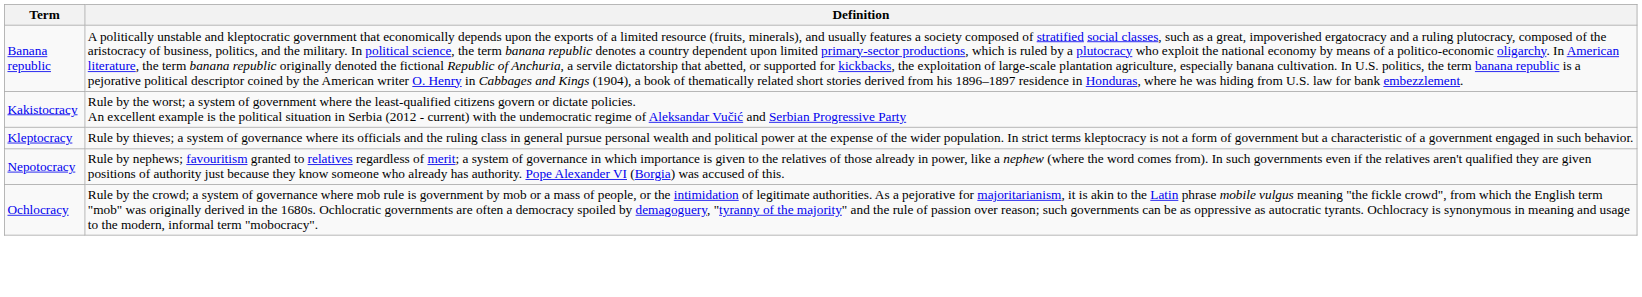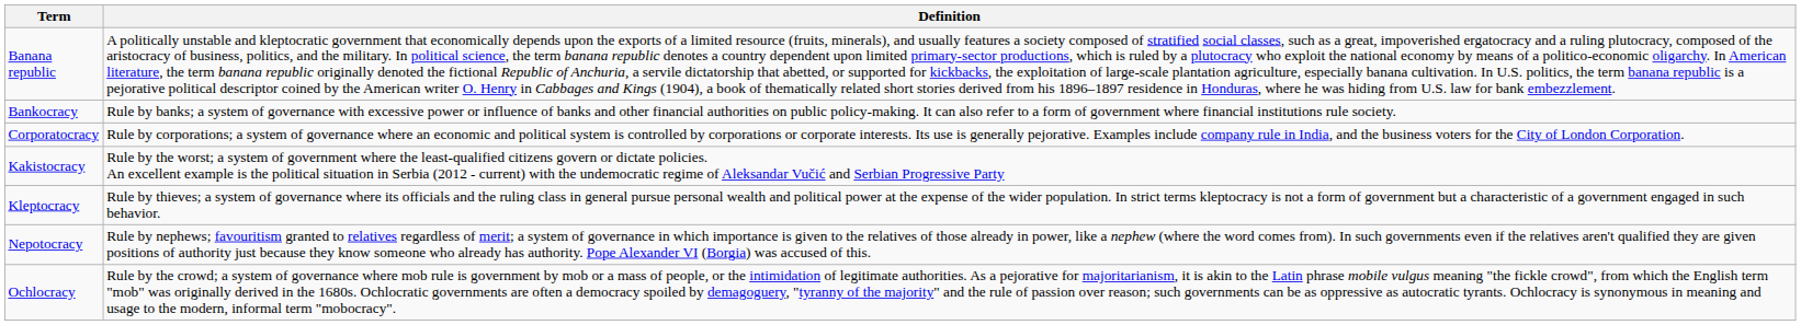+ row: Bankocracy | Rule by banks; a system of governance with excessive power or influence of banks and other financial authorities on public policy-making. It can also refer to a form of government where financial institutions rule society.
+ row: Corporatocracy | Rule by corporations; a system of governance where an economic and political system is controlled by corporations or corporate interests. Its use is generally pejorative. Examples include company rule in India, and the business voters for the City of London Corporation.
